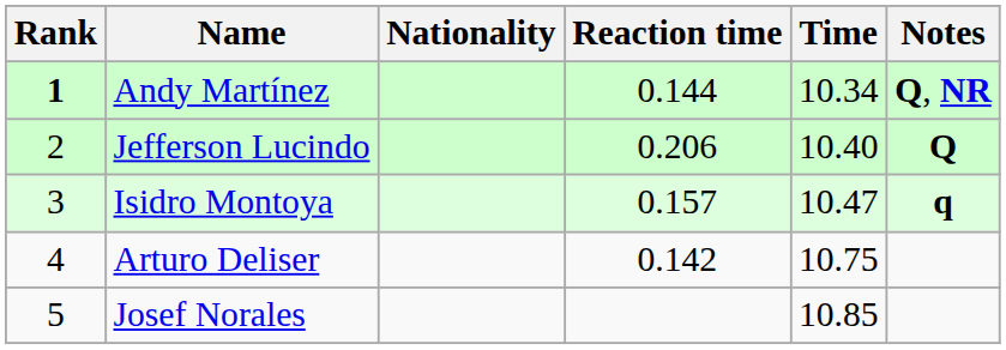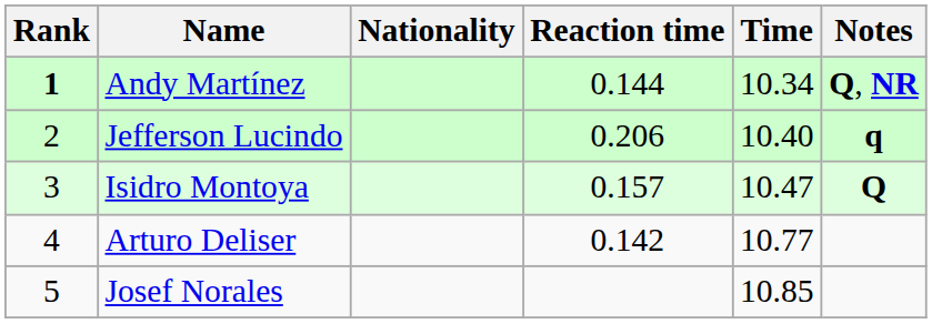Jefferson Lucindo | Notes: Q -> q
Isidro Montoya | Notes: q -> Q
Arturo Deliser | Time: 10.75 -> 10.77
